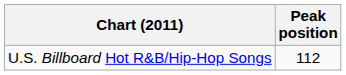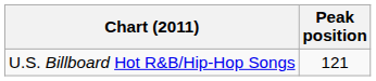U.S. Billboard Hot R&B/Hip-Hop Songs | Peak position: 112 -> 121
